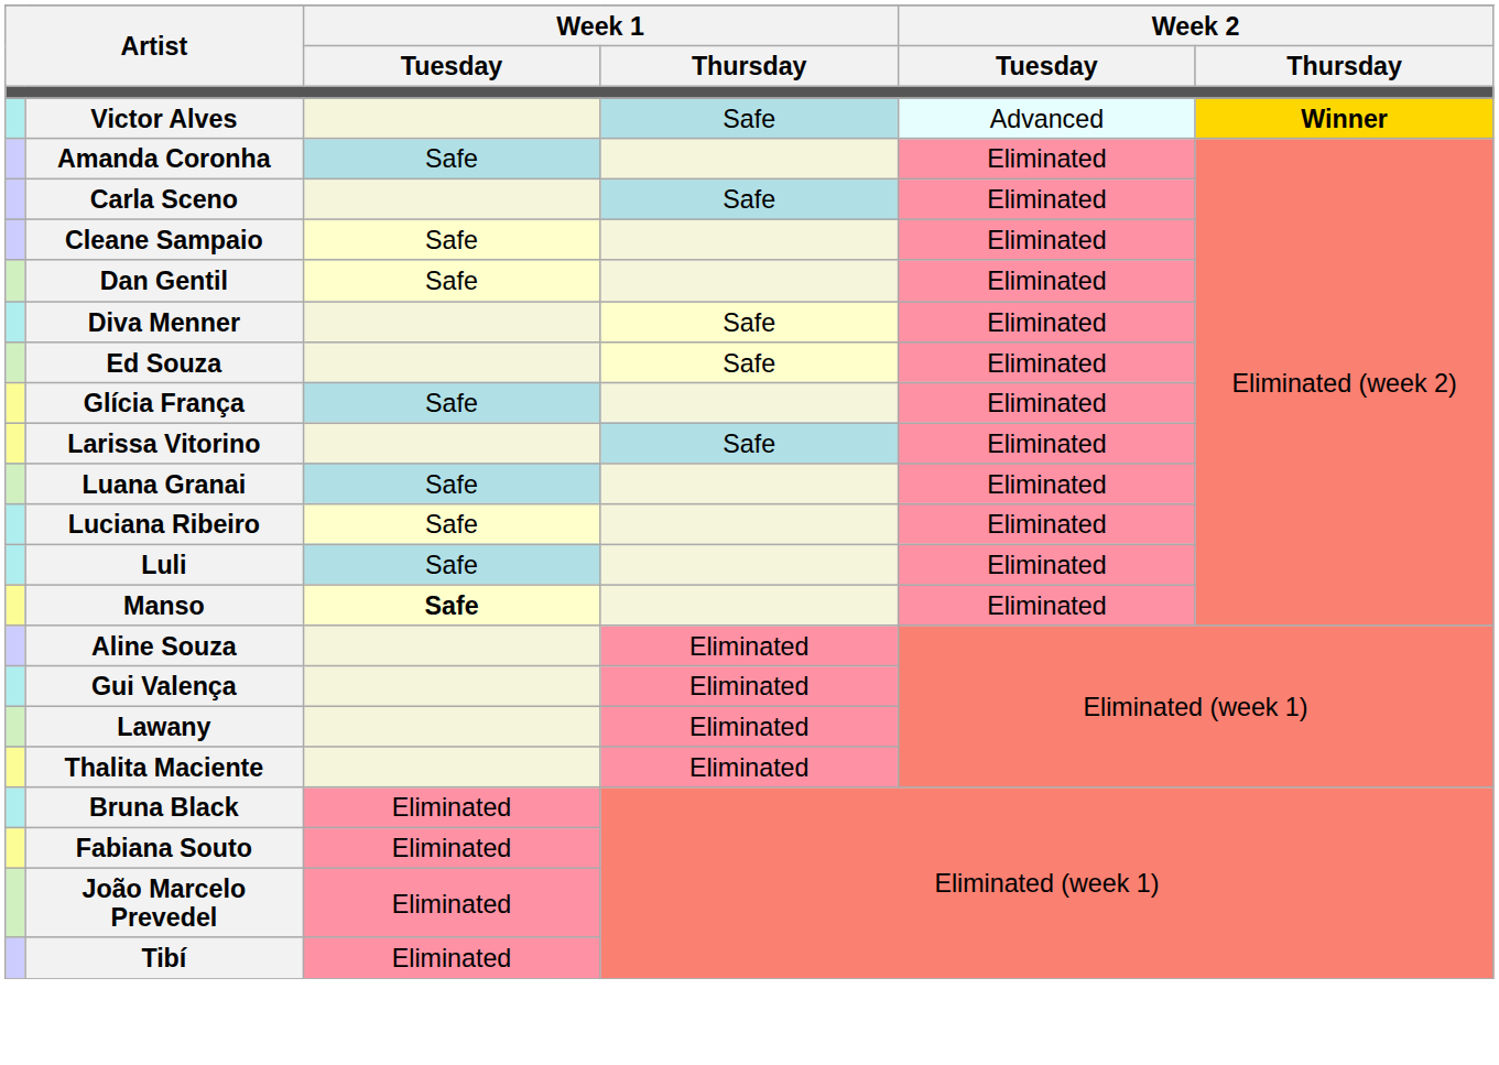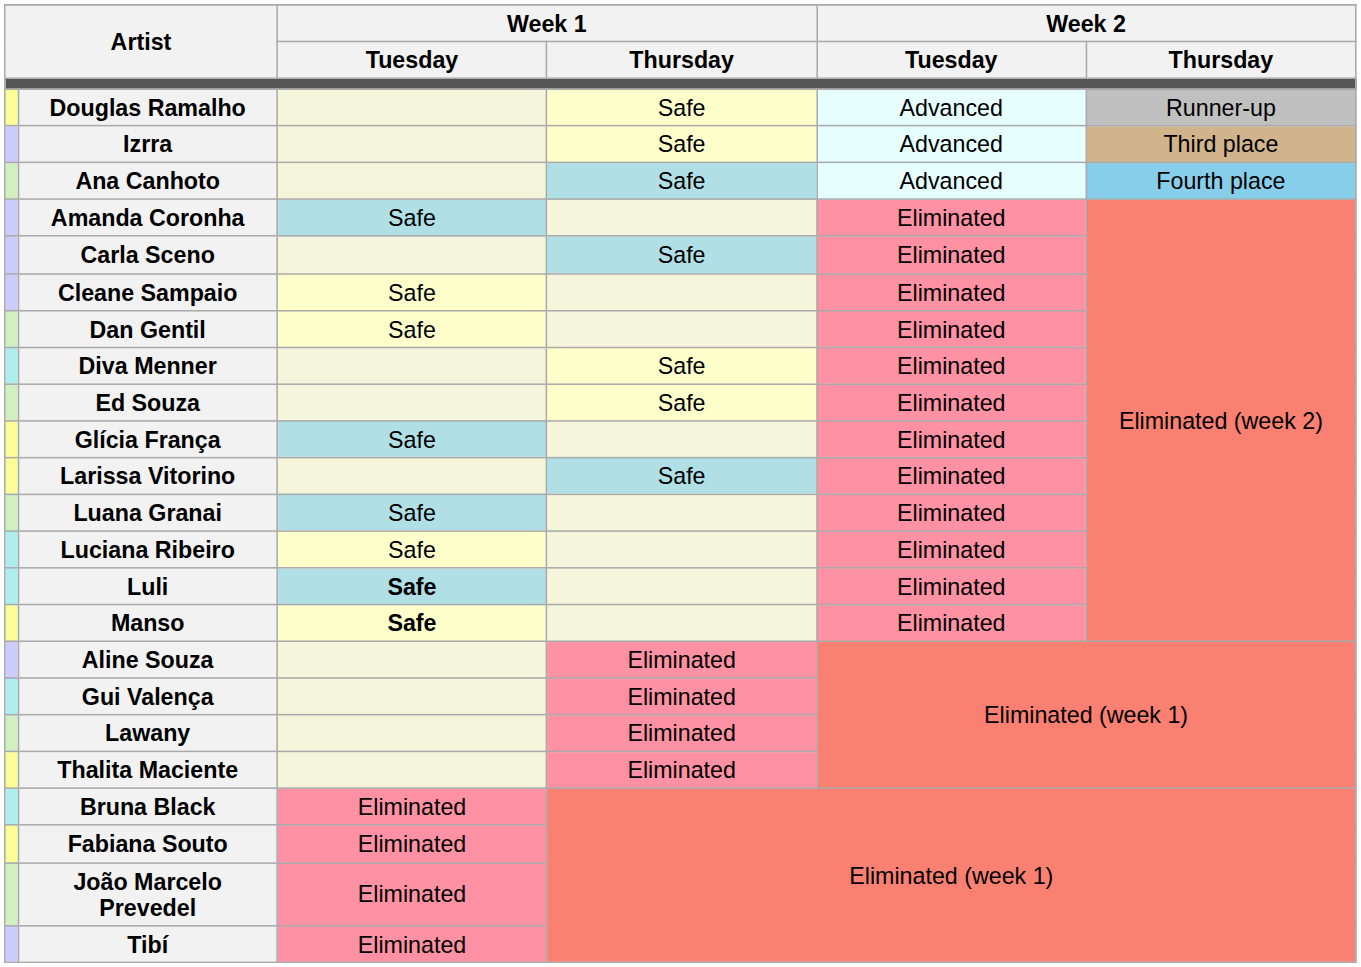- row: Victor Alves | Safe | Advanced | Winner
+ row: Douglas Ramalho | Safe | Advanced | Runner-up
+ row: Izrra | Safe | Advanced | Third place
+ row: Ana Canhoto | Safe | Advanced | Fourth place
Luli | Week 1 / Tuesday: normal -> bold
